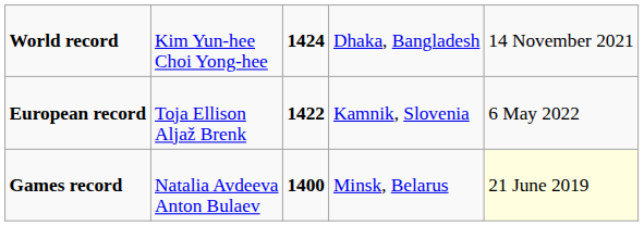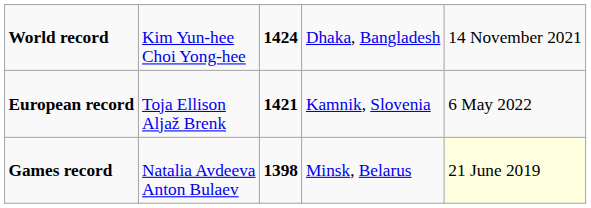European record | column 3: 1422 -> 1421
Games record | column 3: 1400 -> 1398
